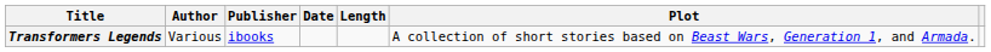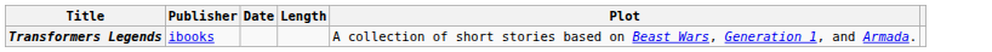- column: Author | Various
